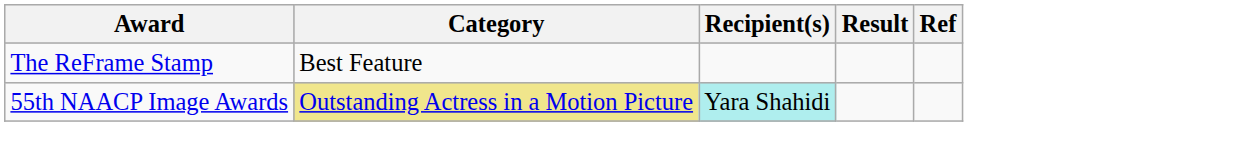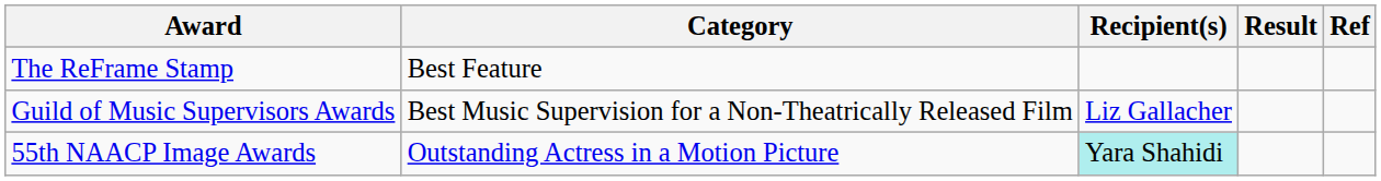+ row: Guild of Music Supervisors Awards | Best Music Supervision for a Non-Theatrically Released Film | Liz Gallacher
55th NAACP Image Awards | Category: khaki background -> no background
